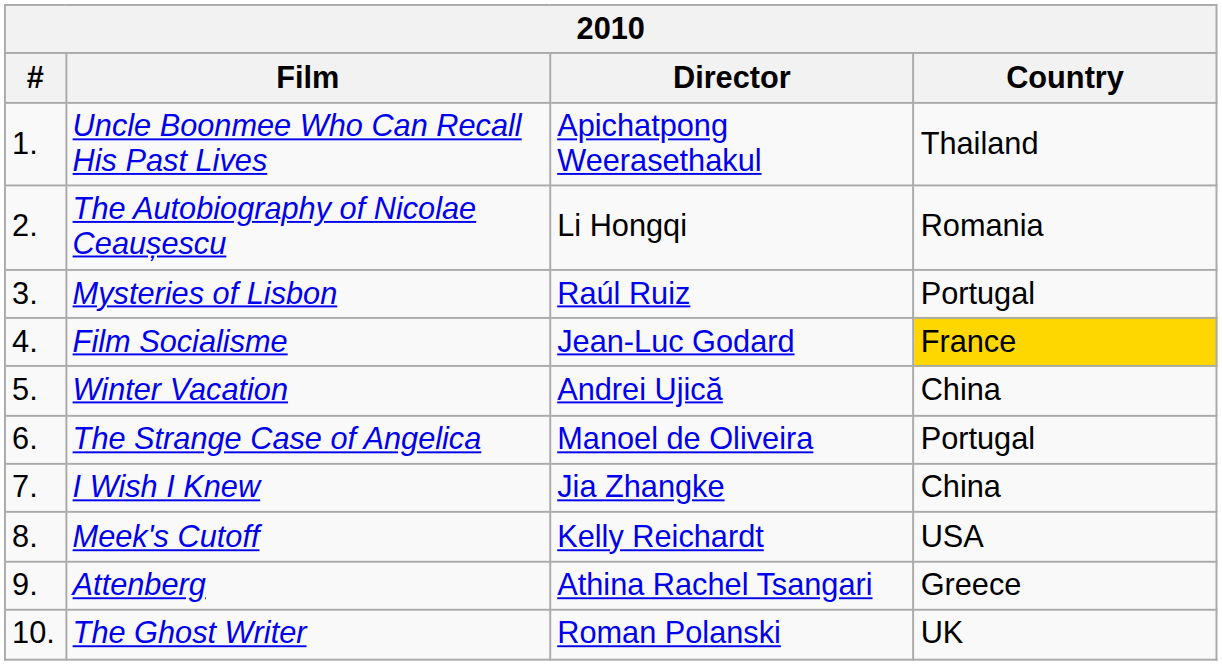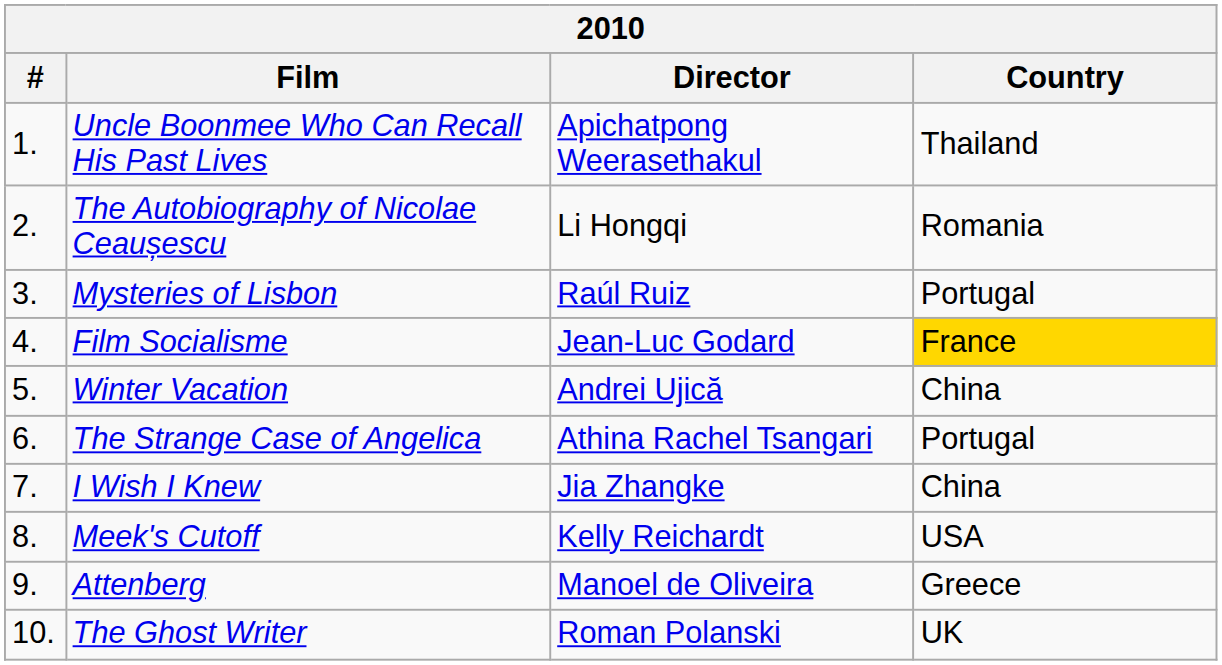The Strange Case of Angelica | Director: Manoel de Oliveira -> Athina Rachel Tsangari
Attenberg | Director: Athina Rachel Tsangari -> Manoel de Oliveira
